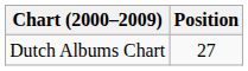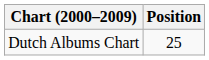Dutch Albums Chart | Position: 27 -> 25
